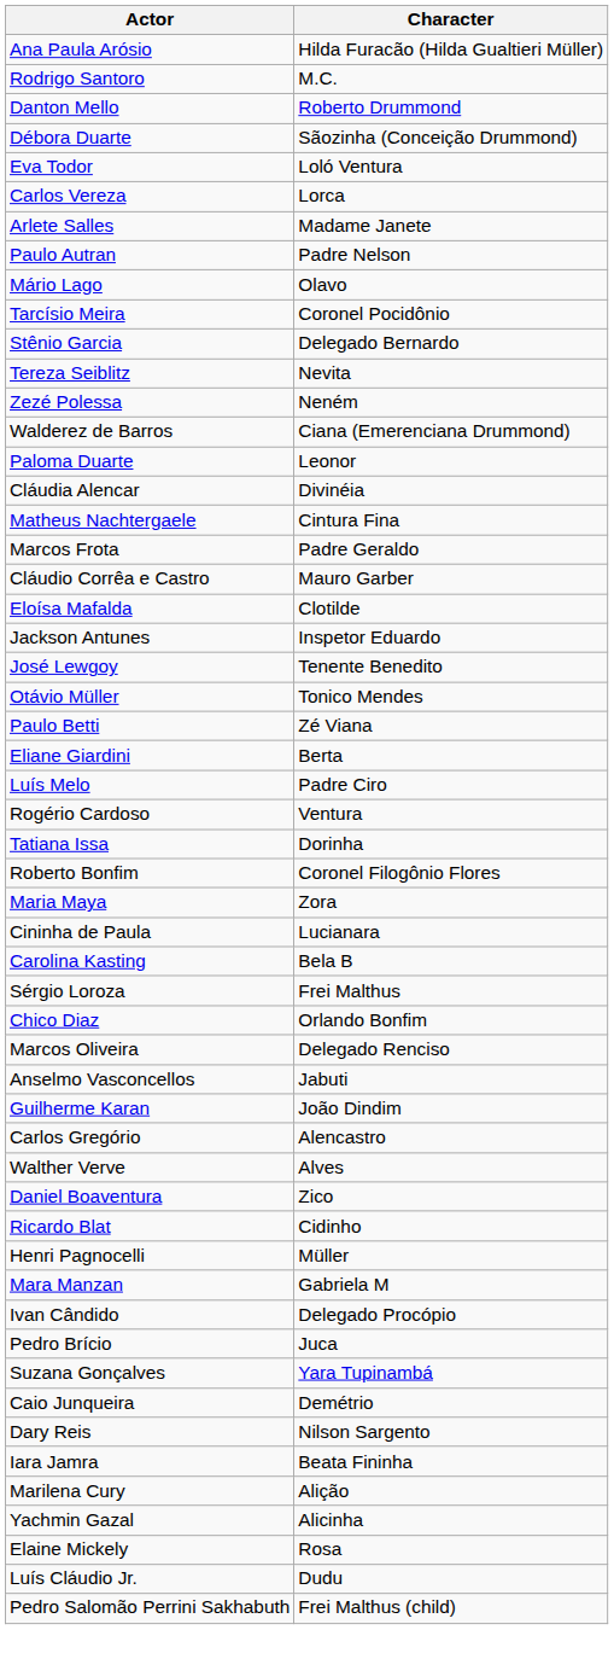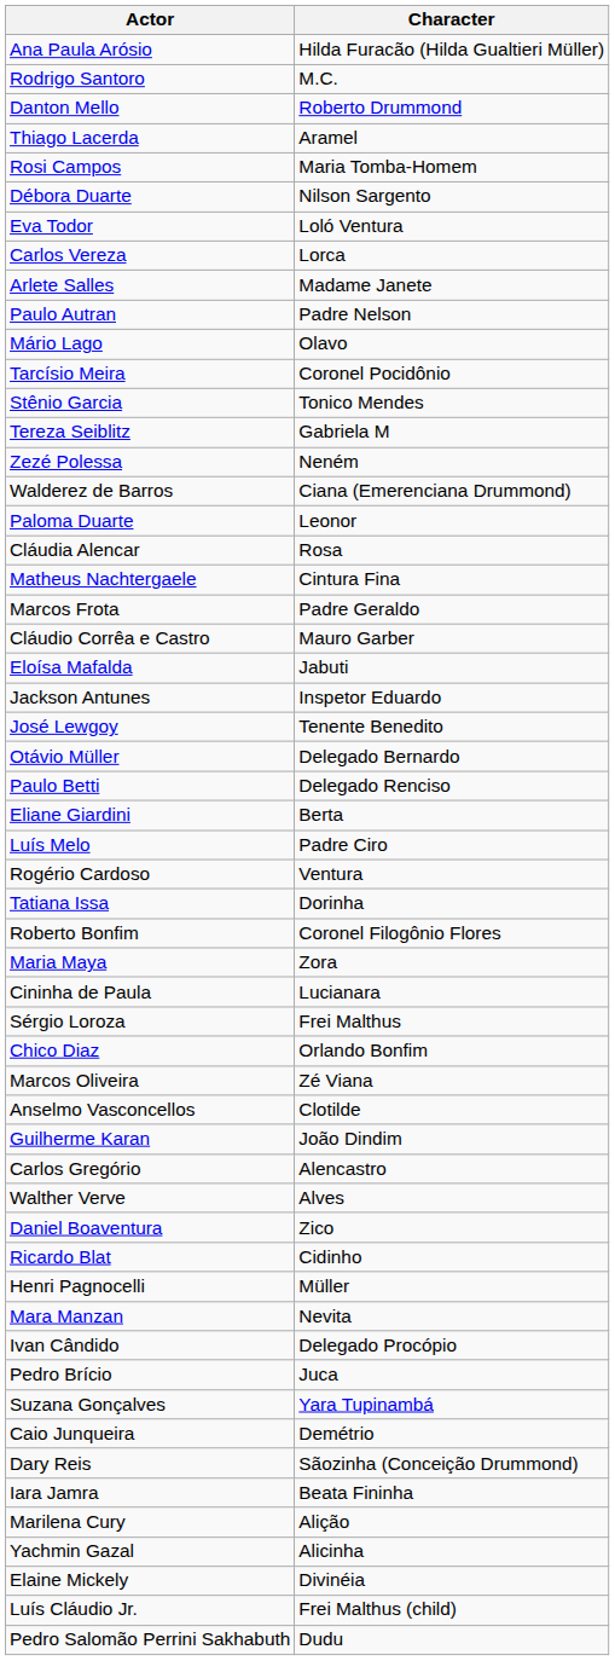+ row: Thiago Lacerda | Aramel
+ row: Rosi Campos | Maria Tomba-Homem
Débora Duarte | Character: Sãozinha (Conceição Drummond) -> Nilson Sargento
Stênio Garcia | Character: Delegado Bernardo -> Tonico Mendes
Tereza Seiblitz | Character: Nevita -> Gabriela M
Cláudia Alencar | Character: Divinéia -> Rosa
Eloísa Mafalda | Character: Clotilde -> Jabuti
Otávio Müller | Character: Tonico Mendes -> Delegado Bernardo
Paulo Betti | Character: Zé Viana -> Delegado Renciso
- row: Carolina Kasting | Bela B
Marcos Oliveira | Character: Delegado Renciso -> Zé Viana
Anselmo Vasconcellos | Character: Jabuti -> Clotilde
Mara Manzan | Character: Gabriela M -> Nevita
Dary Reis | Character: Nilson Sargento -> Sãozinha (Conceição Drummond)
Elaine Mickely | Character: Rosa -> Divinéia
Luís Cláudio Jr. | Character: Dudu -> Frei Malthus (child)
Pedro Salomão Perrini Sakhabuth | Character: Frei Malthus (child) -> Dudu
